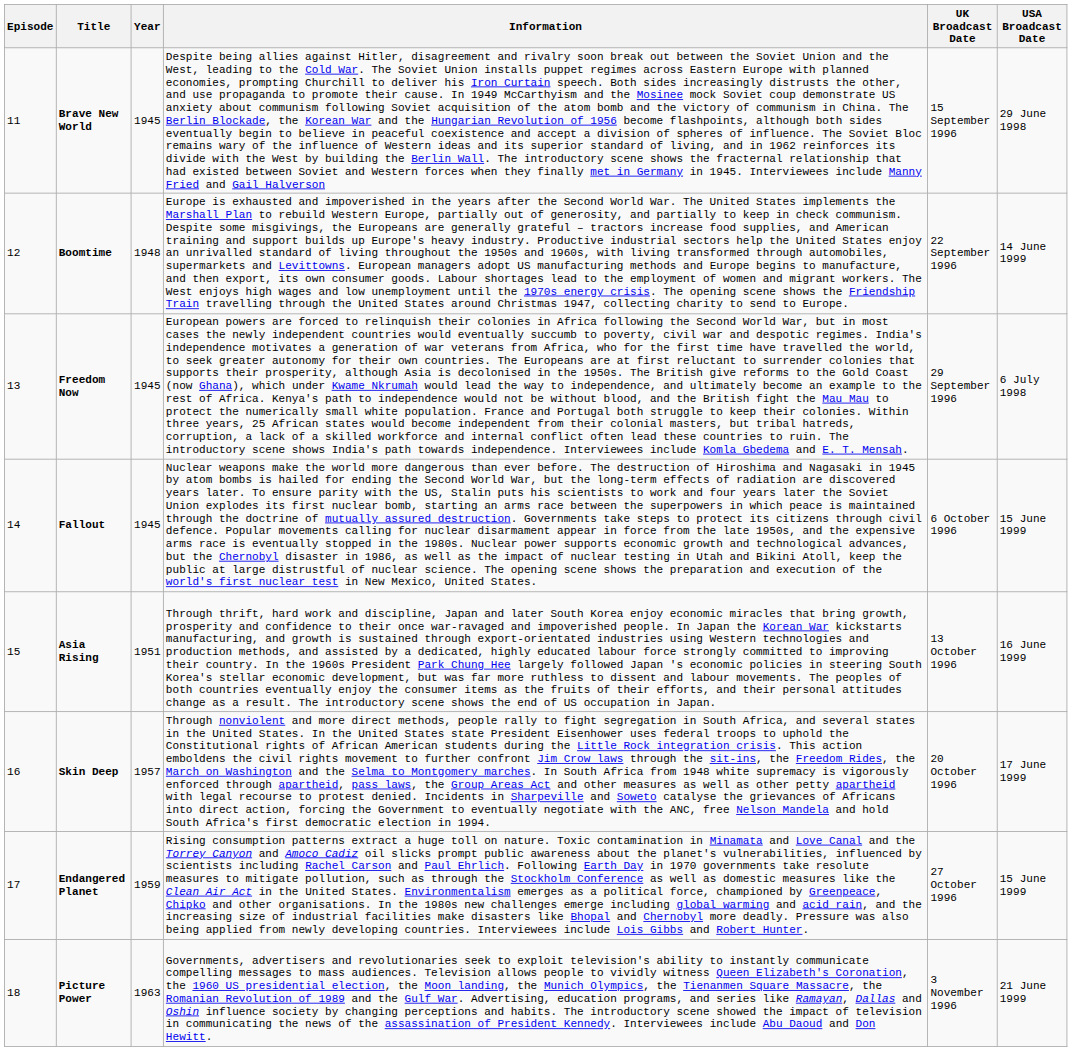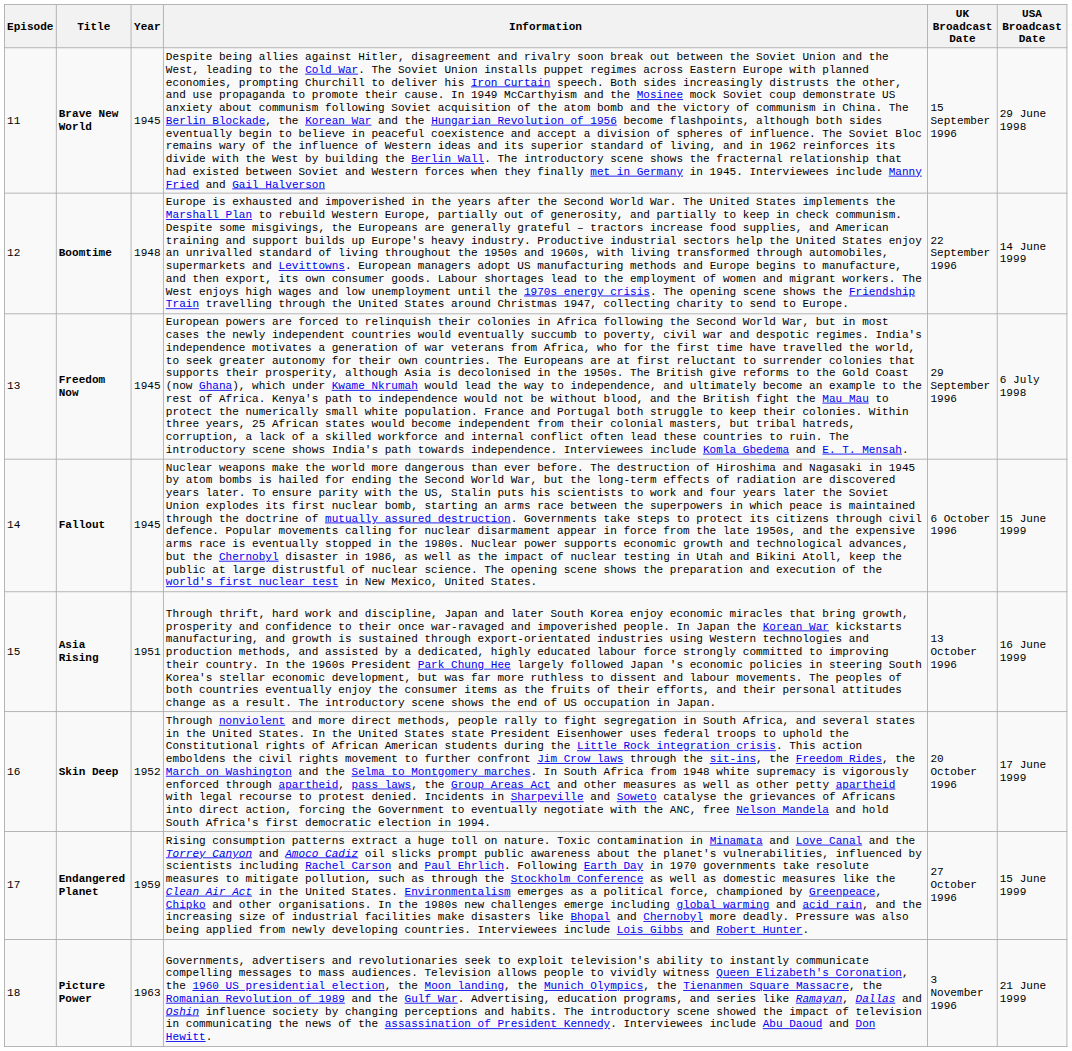Skin Deep | Year: 1957 -> 1952
